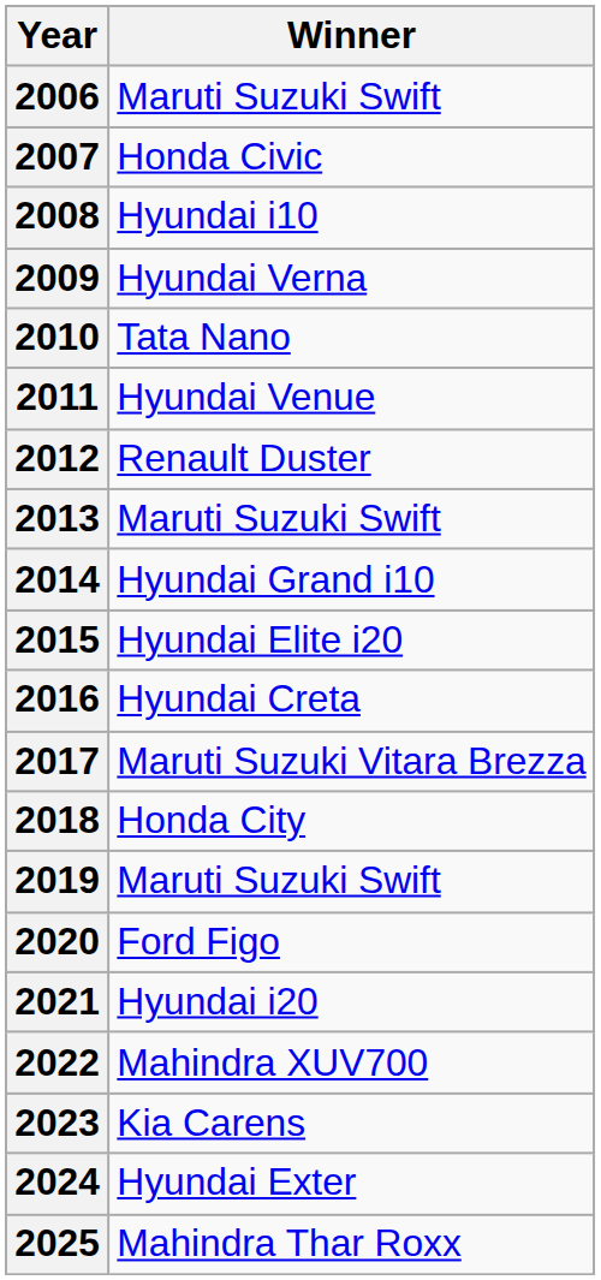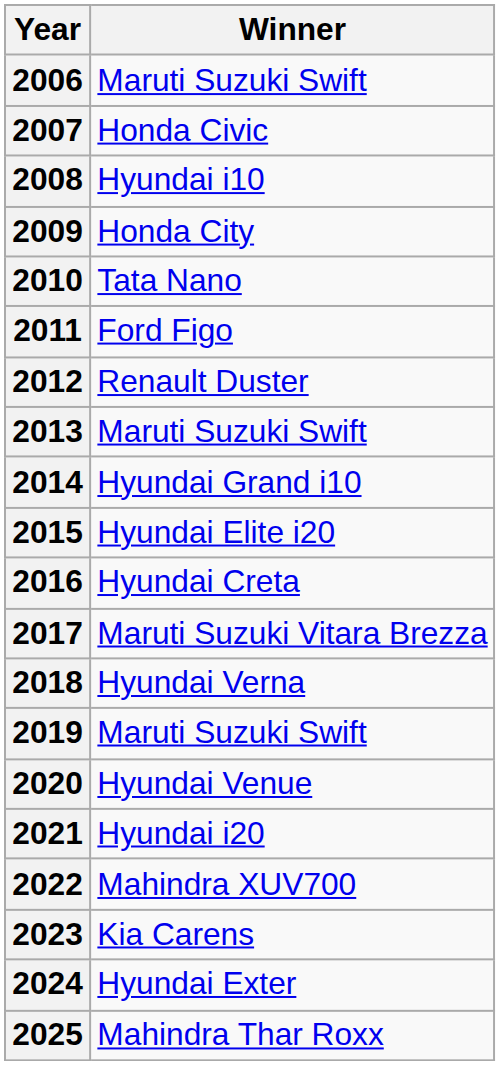2009 | Winner: Hyundai Verna -> Honda City
2011 | Winner: Hyundai Venue -> Ford Figo
2018 | Winner: Honda City -> Hyundai Verna
2020 | Winner: Ford Figo -> Hyundai Venue
